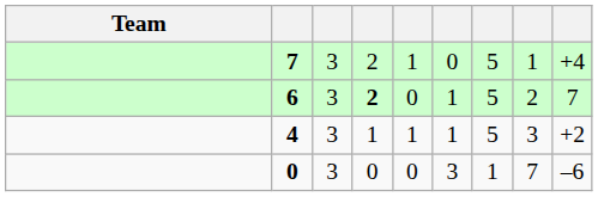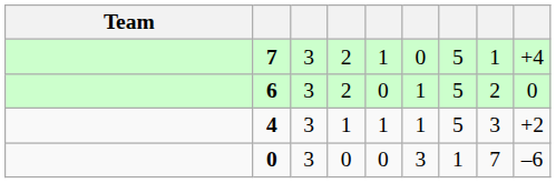6 | column 4: bold -> normal
6 | column 9: 7 -> 0
